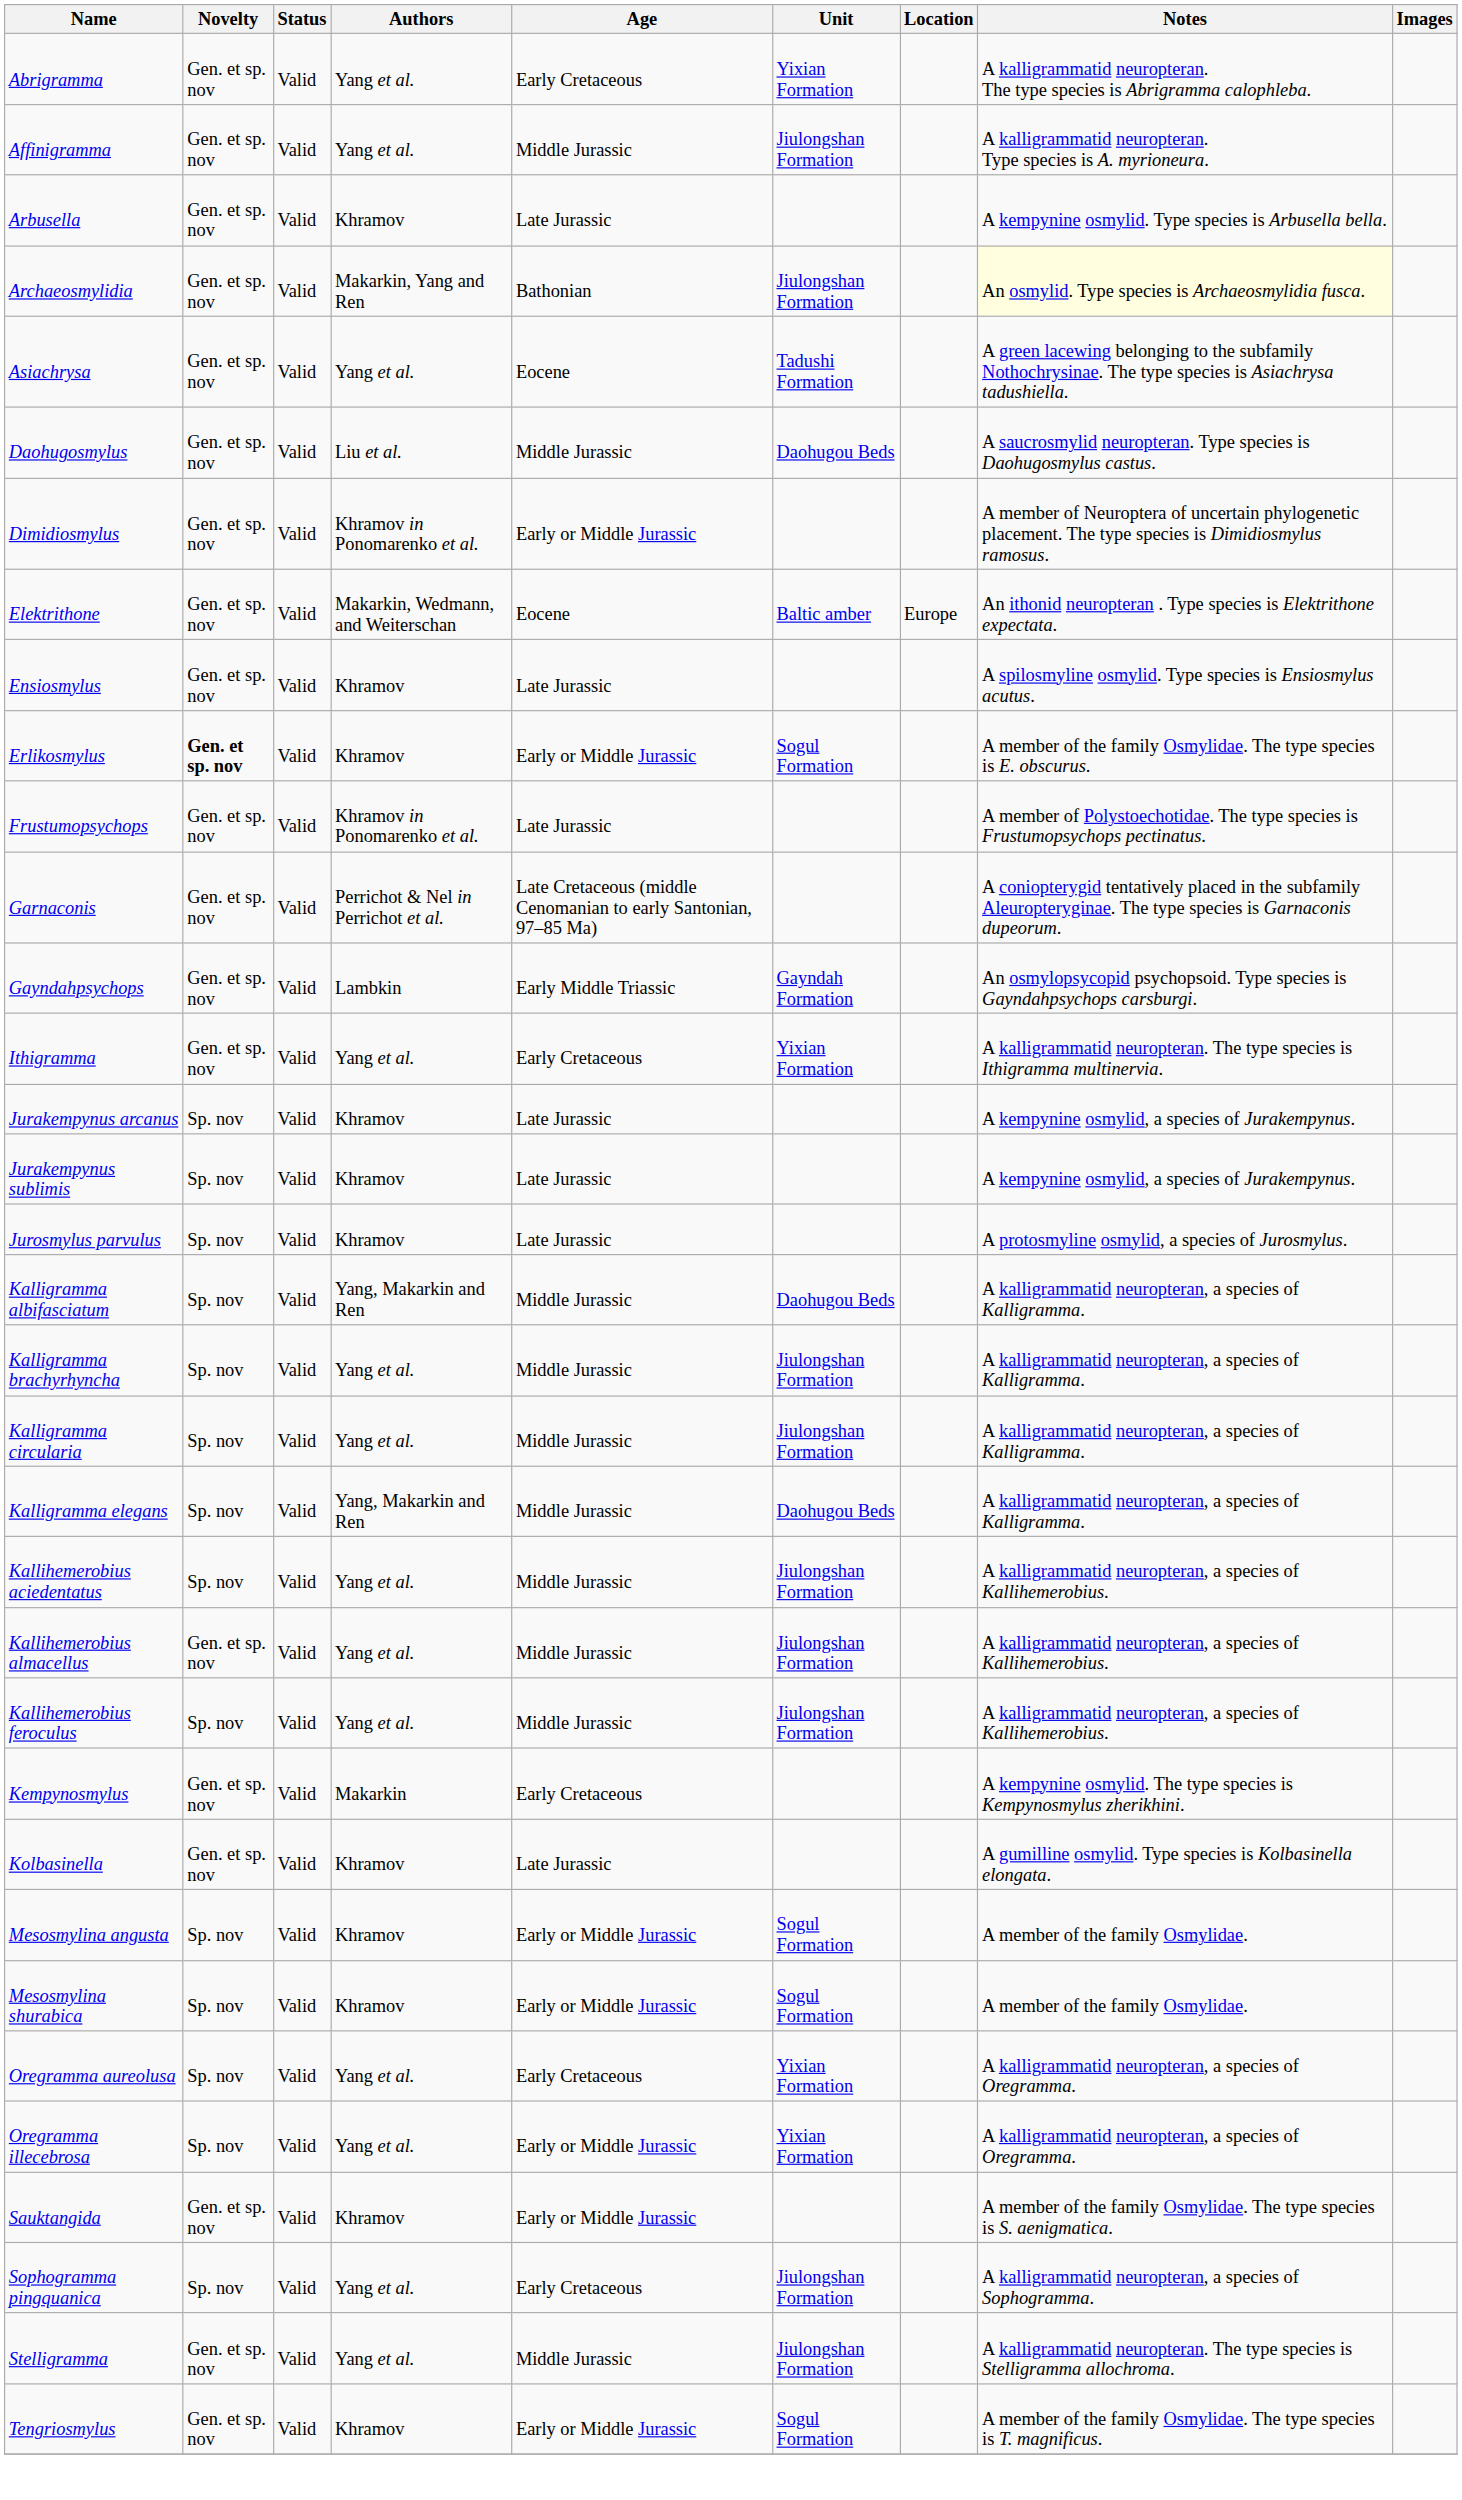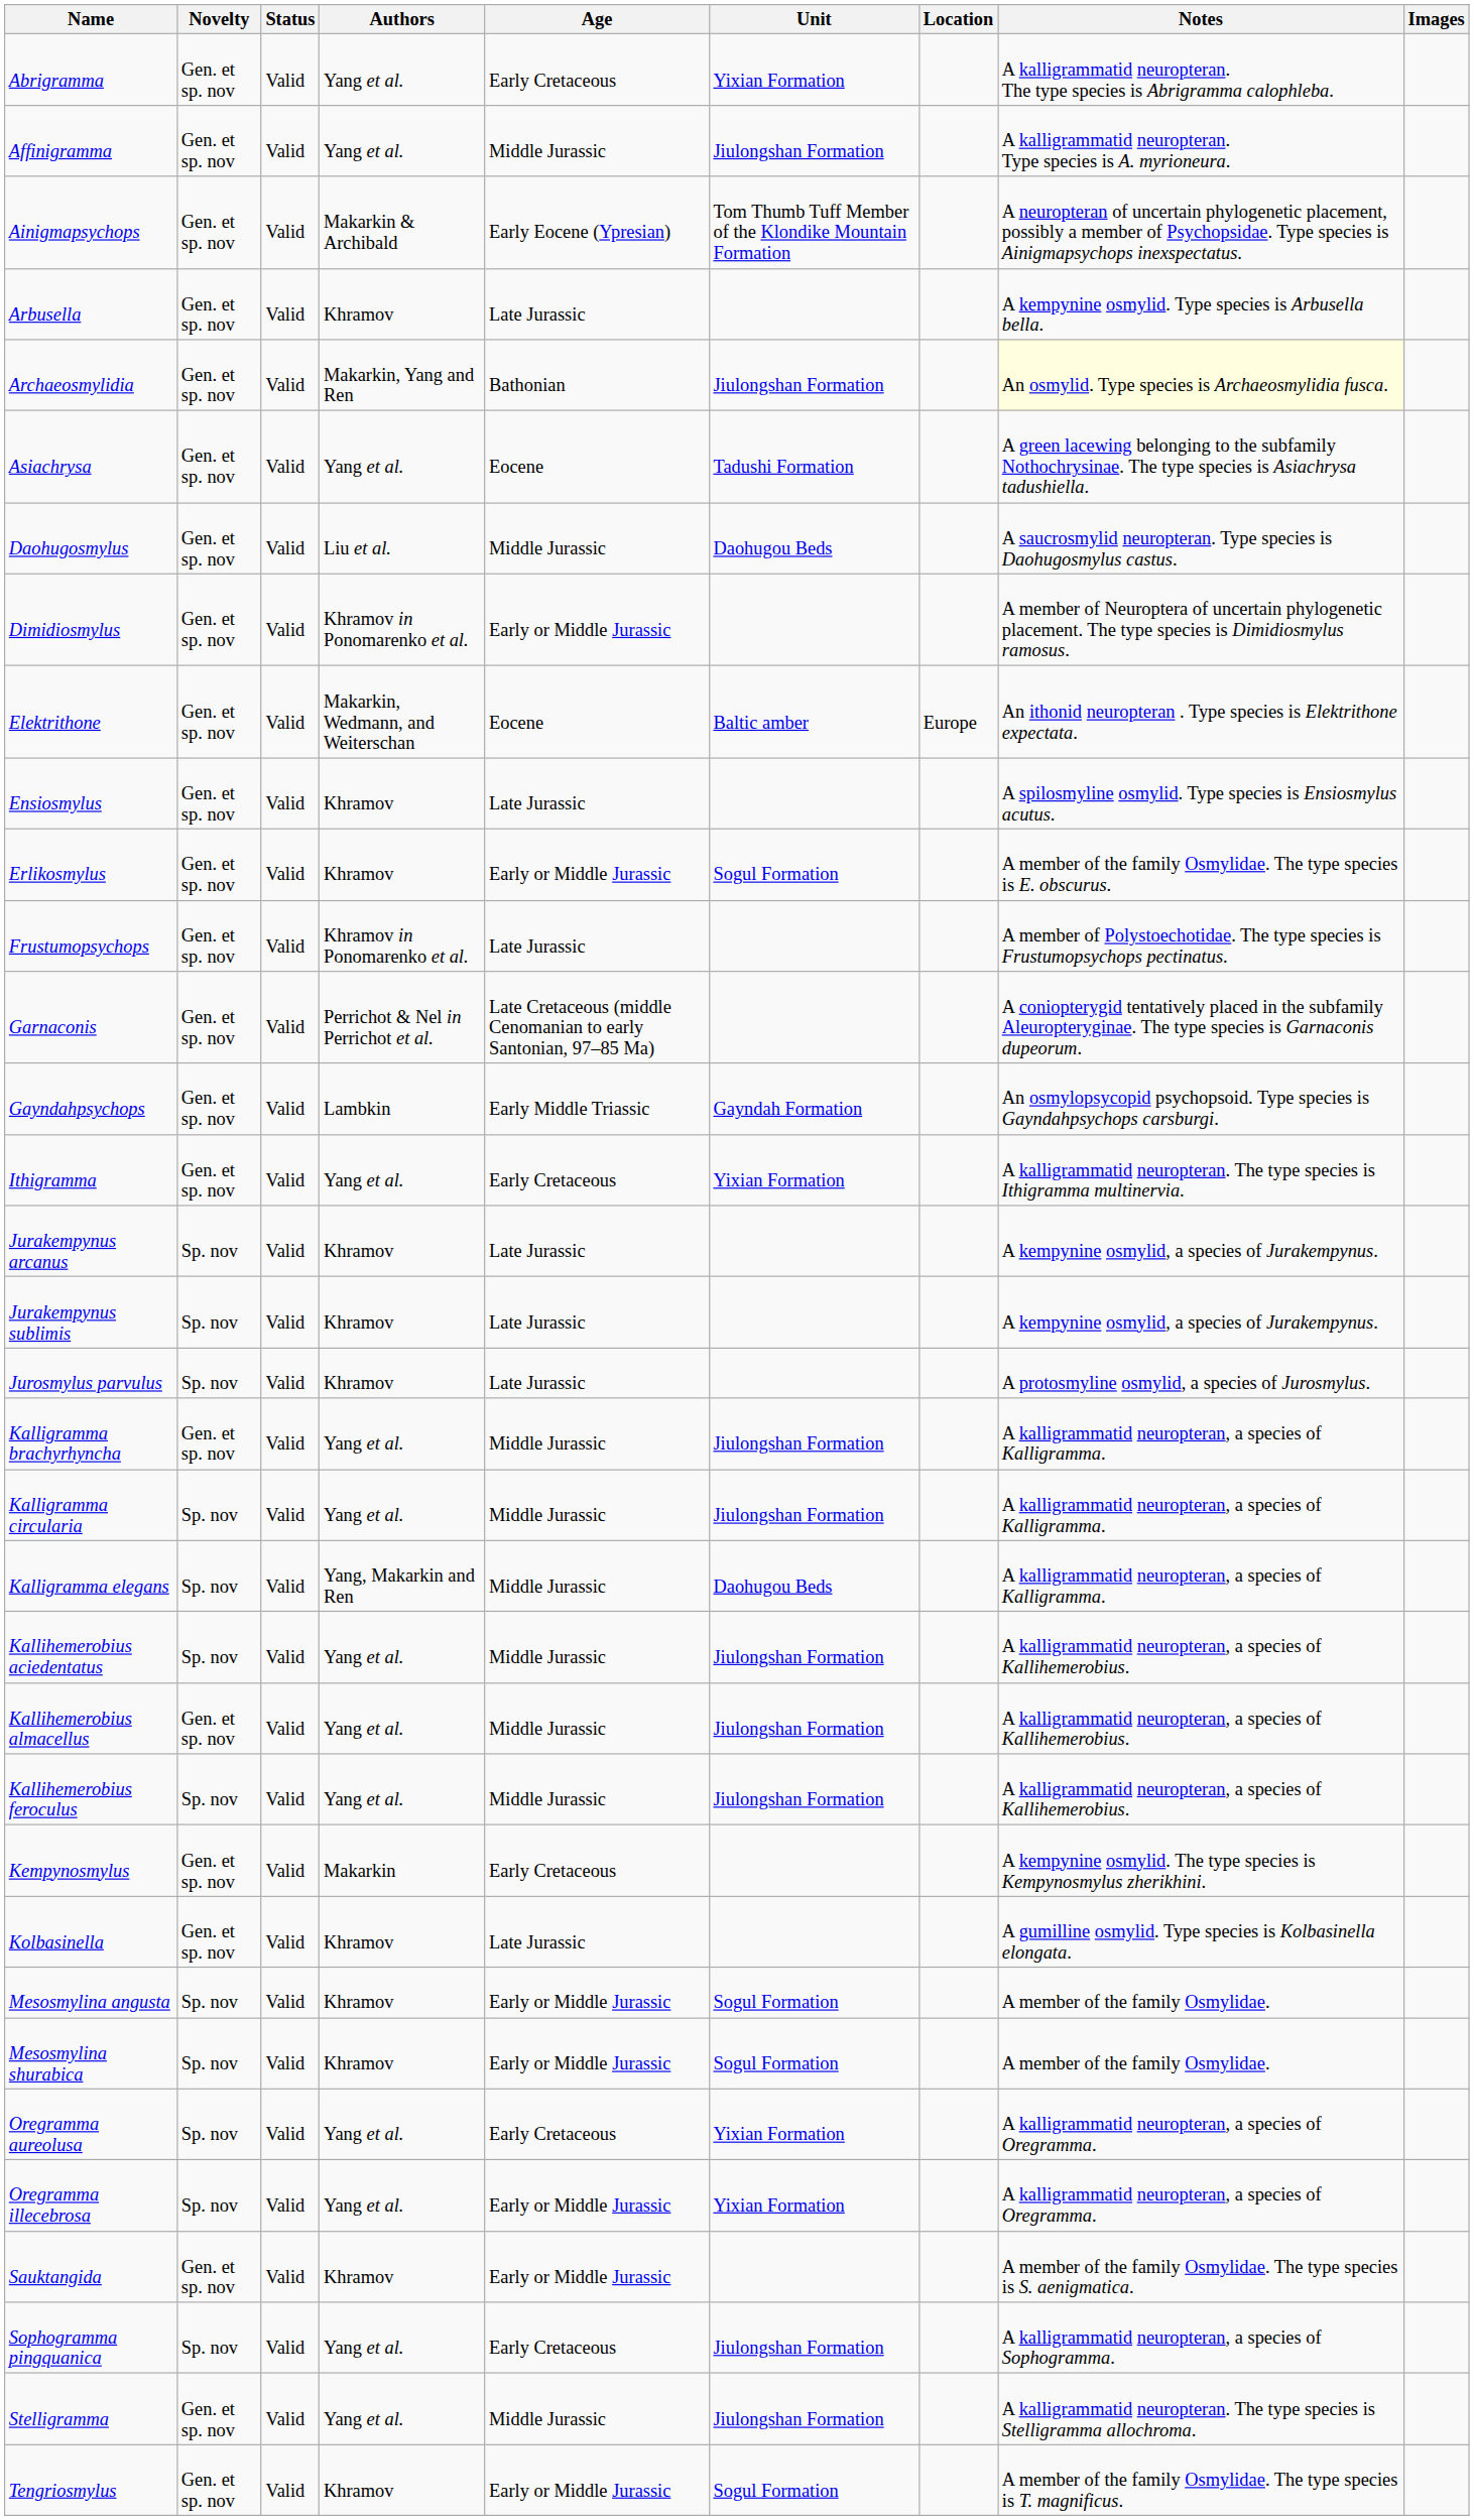+ row: Ainigmapsychops | Gen. et sp. nov | Valid | Makarkin & Archibald | Early Eocene (Ypresian) | Tom Thumb Tuff Member of the Klondike Mountain Formation | A neuropteran of uncertain phylogenetic placement, possibly a member of Psychopsidae. Type species is Ainigmapsychops inexspectatus.
Erlikosmylus | Novelty: bold -> normal
- row: Kalligramma albifasciatum | Sp. nov | Valid | Yang, Makarkin and Ren | Middle Jurassic | Daohugou Beds | A kalligrammatid neuropteran, a species of Kalligramma.
Kalligramma brachyrhyncha | Novelty: Sp. nov -> Gen. et sp. nov
